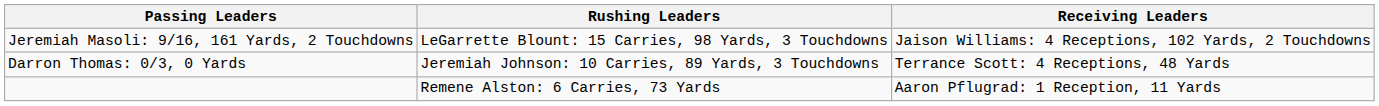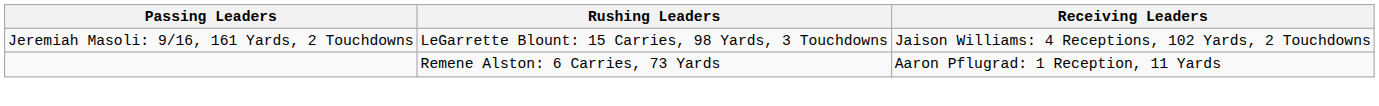- row: Darron Thomas: 0/3, 0 Yards | Jeremiah Johnson: 10 Carries, 89 Yards, 3 Touchdowns | Terrance Scott: 4 Receptions, 48 Yards
